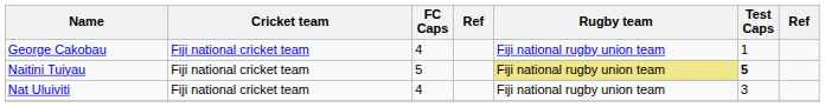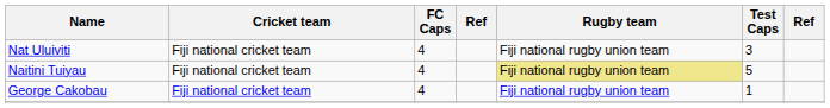rows swapped: George Cakobau <-> Nat Uluiviti
Naitini Tuiyau | FC Caps: 5 -> 4
Naitini Tuiyau | Test Caps: bold -> normal
